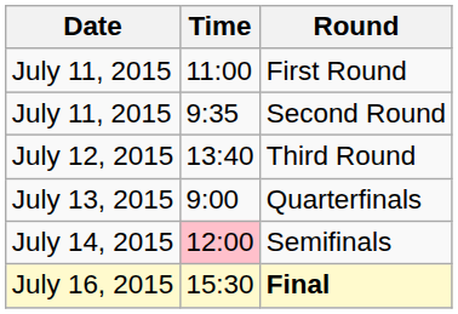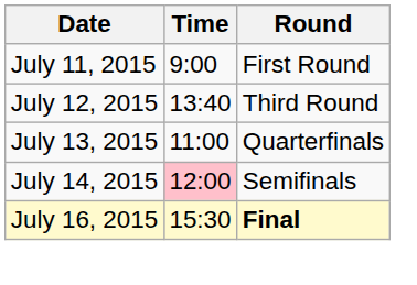First Round | Time: 11:00 -> 9:00
- row: July 11, 2015 | 9:35 | Second Round
Quarterfinals | Time: 9:00 -> 11:00
